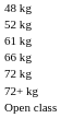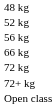+ row: 56 kg
- row: 61 kg
